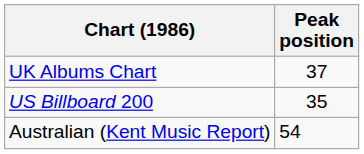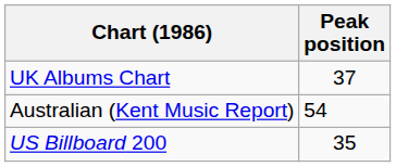rows swapped: Australian (Kent Music Report) <-> US Billboard 200
